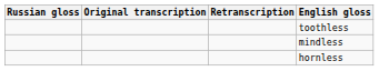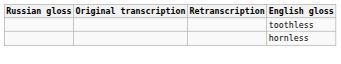- row: mindless
